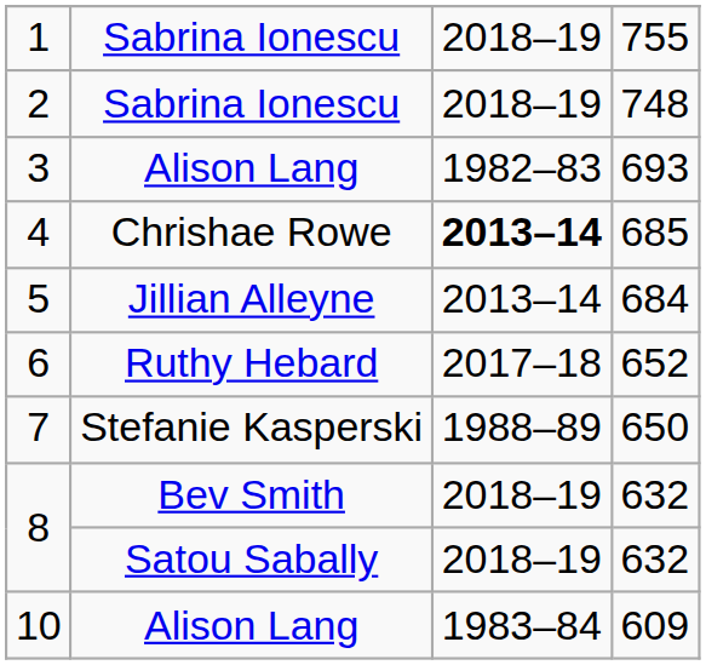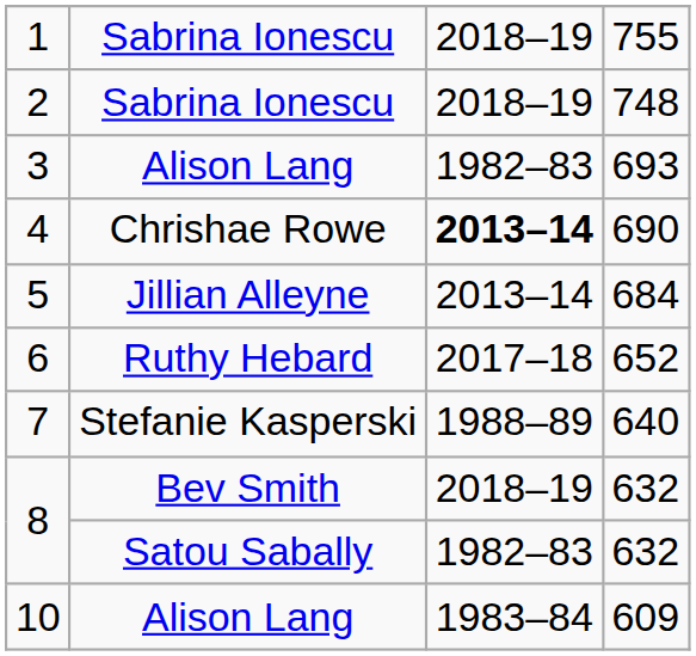4 | column 4: 685 -> 690
7 | column 4: 650 -> 640
8 / Satou Sabally | column 3: 2018–19 -> 1982–83
